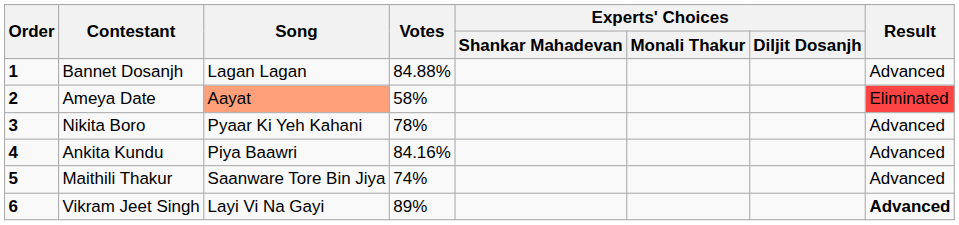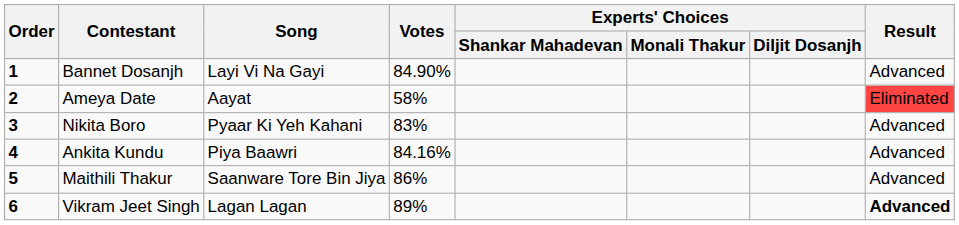Bannet Dosanjh | Song: Lagan Lagan -> Layi Vi Na Gayi
Bannet Dosanjh | Votes: 84.88% -> 84.90%
Ameya Date | Song: lightsalmon background -> no background
Nikita Boro | Votes: 78% -> 83%
Maithili Thakur | Votes: 74% -> 86%
Vikram Jeet Singh | Song: Layi Vi Na Gayi -> Lagan Lagan
